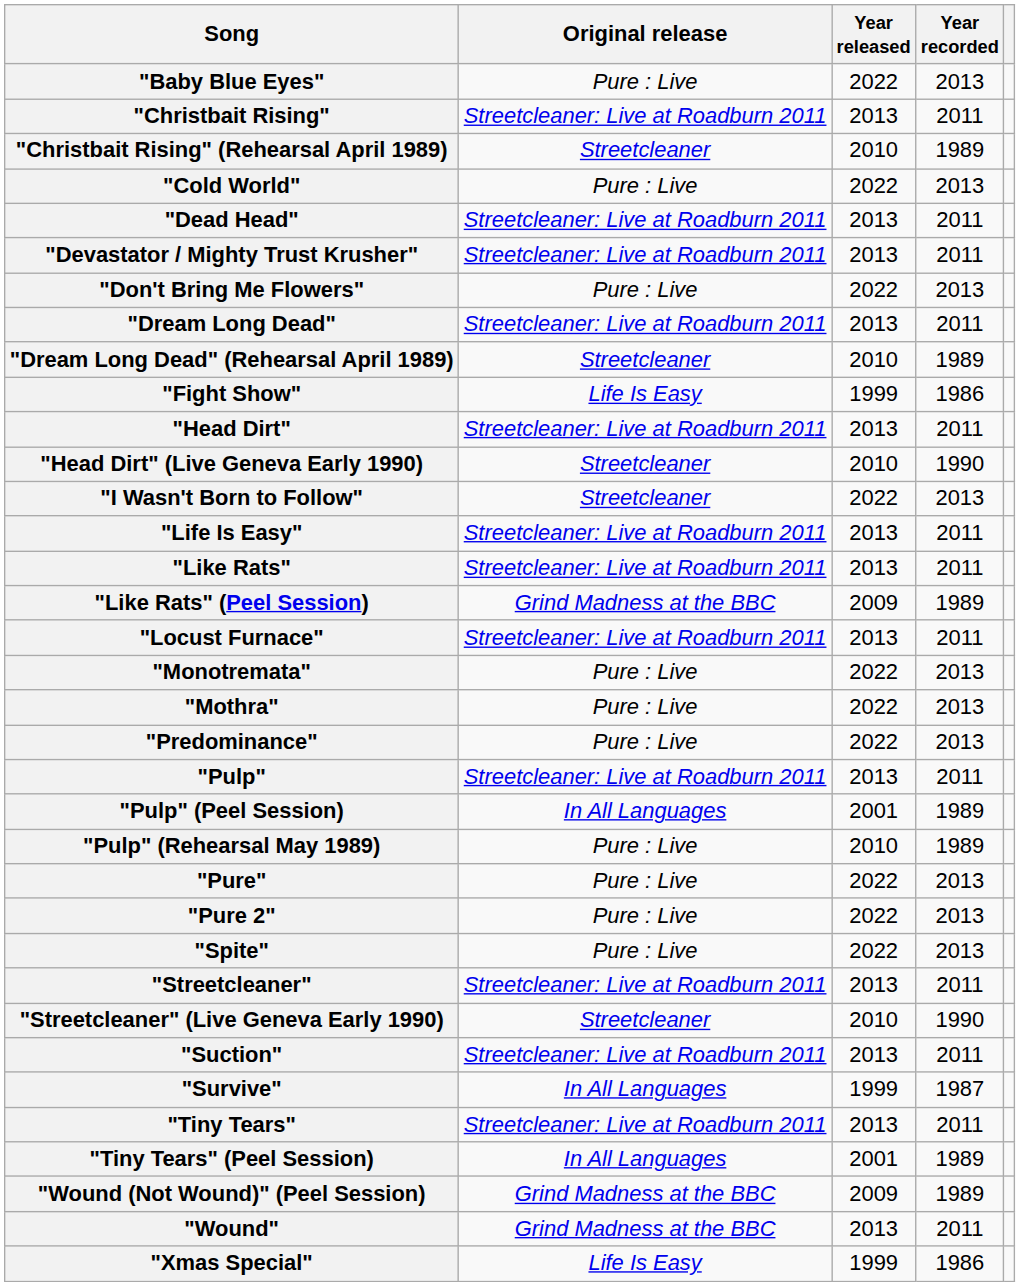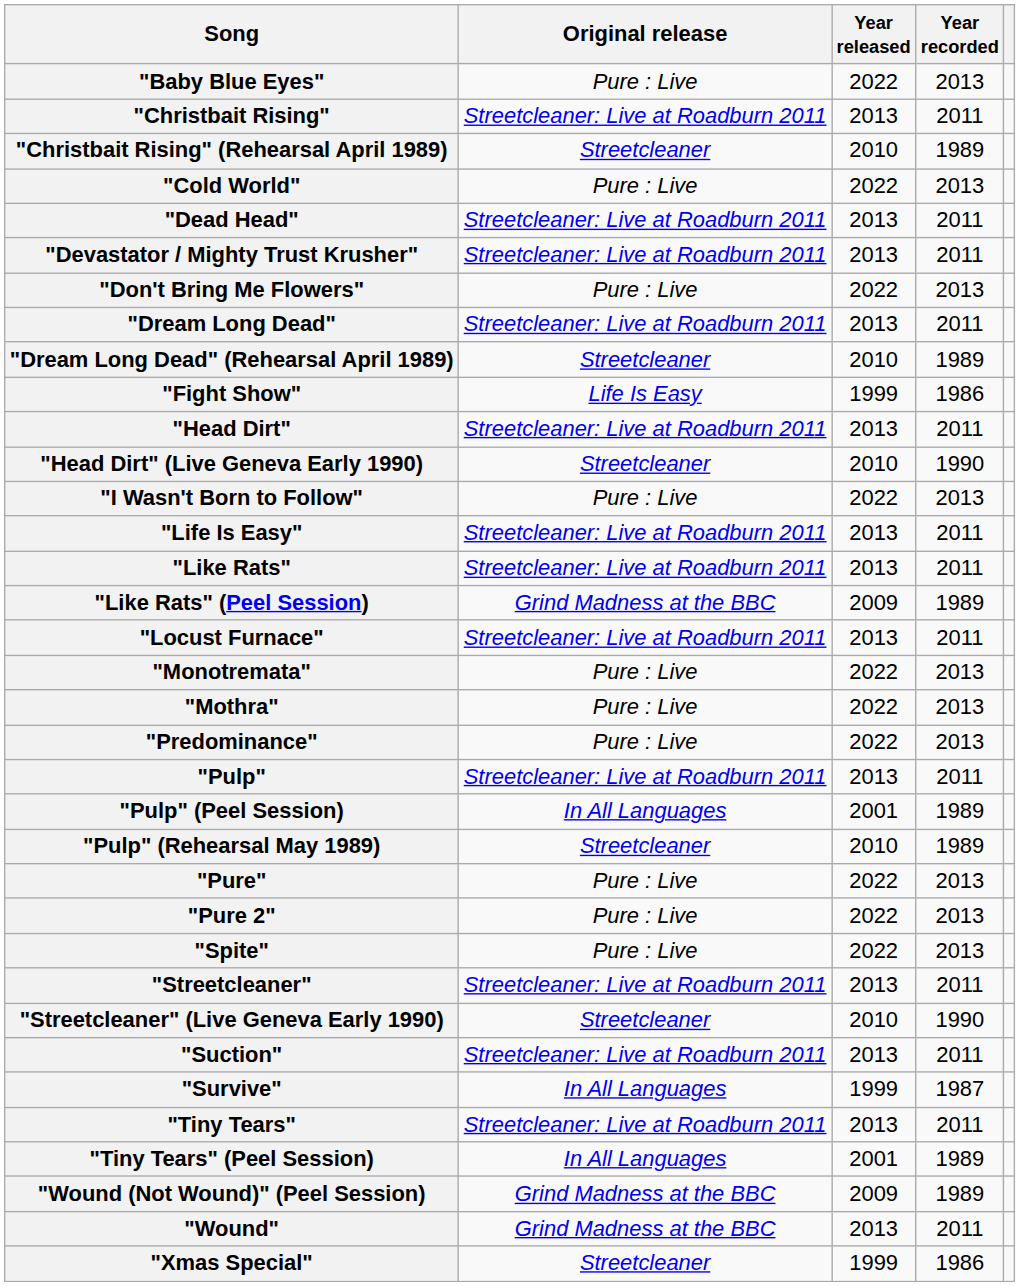"I Wasn't Born to Follow" | Original release: Streetcleaner -> Pure : Live
"Pulp" (Rehearsal May 1989) | Original release: Pure : Live -> Streetcleaner
"Xmas Special" | Original release: Life Is Easy -> Streetcleaner
